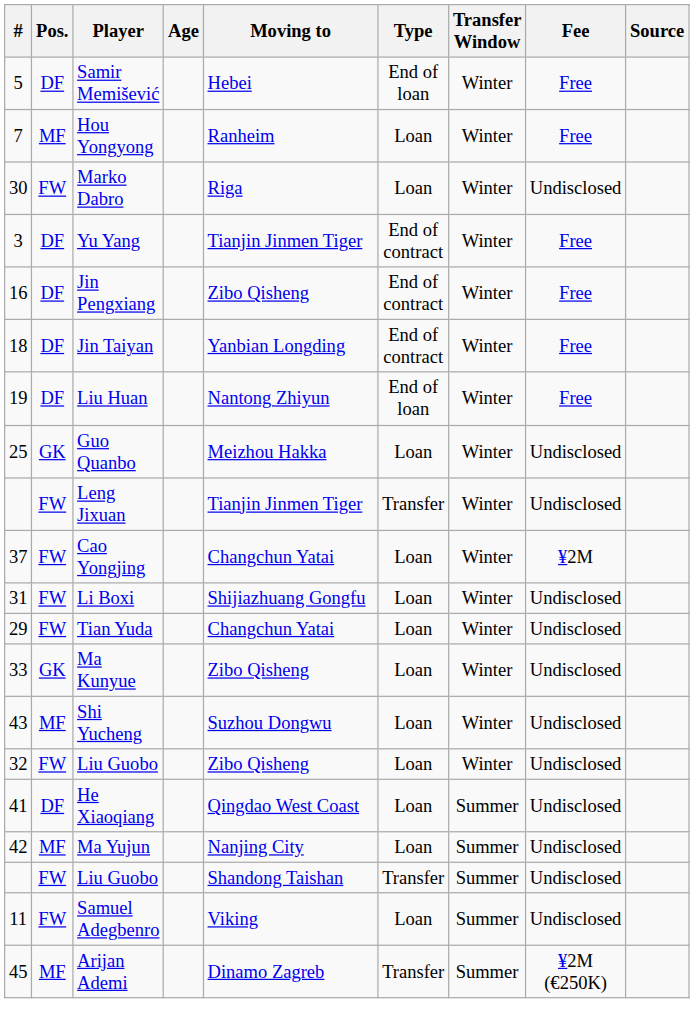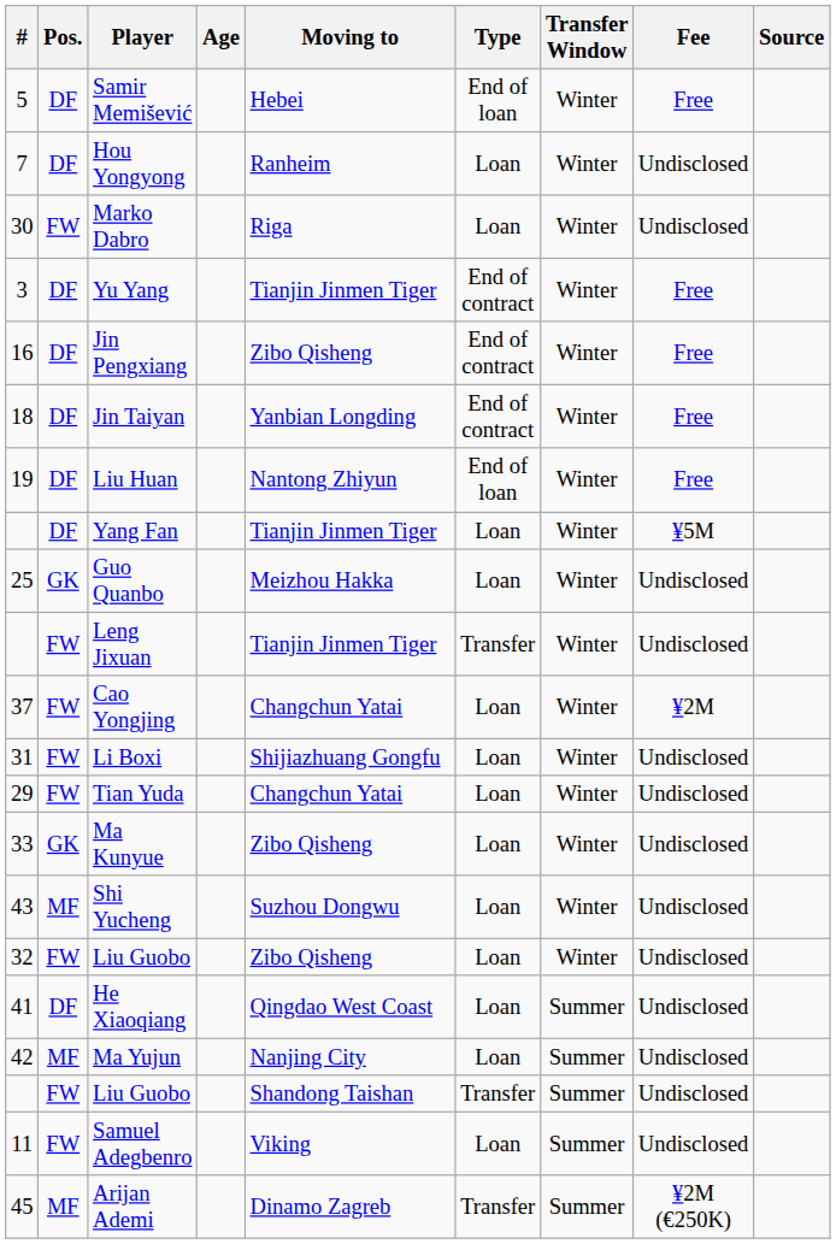Hou Yongyong | Pos.: MF -> DF
Hou Yongyong | Fee: Free -> Undisclosed
+ row: DF | Yang Fan | Tianjin Jinmen Tiger | Loan | Winter | ¥5M
